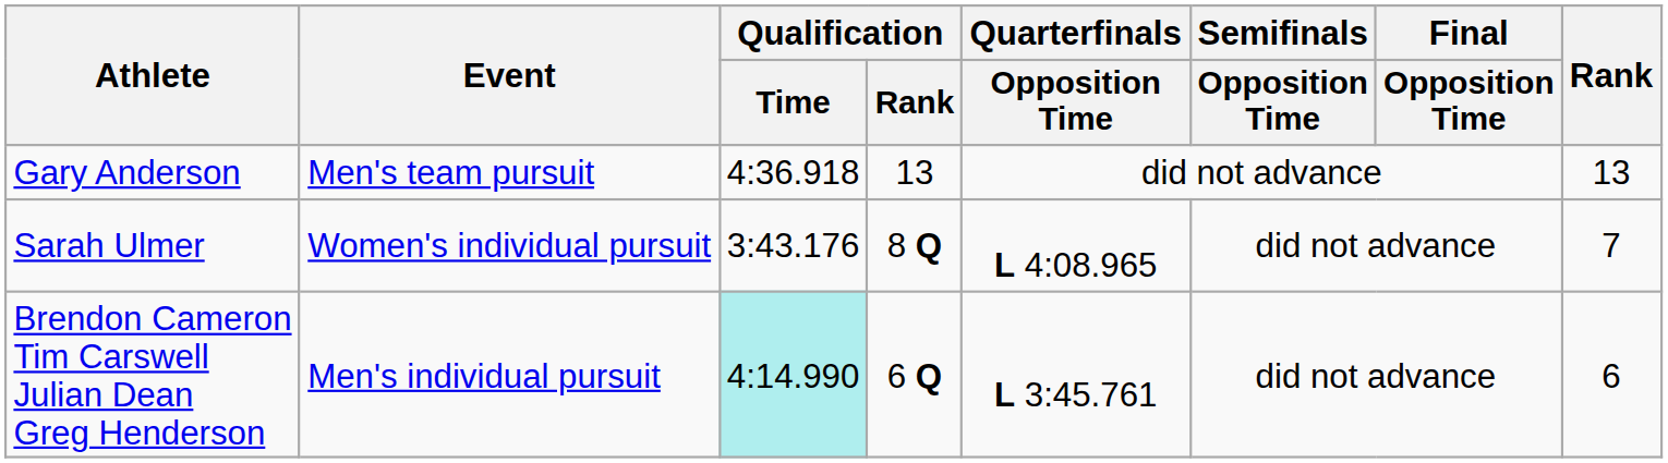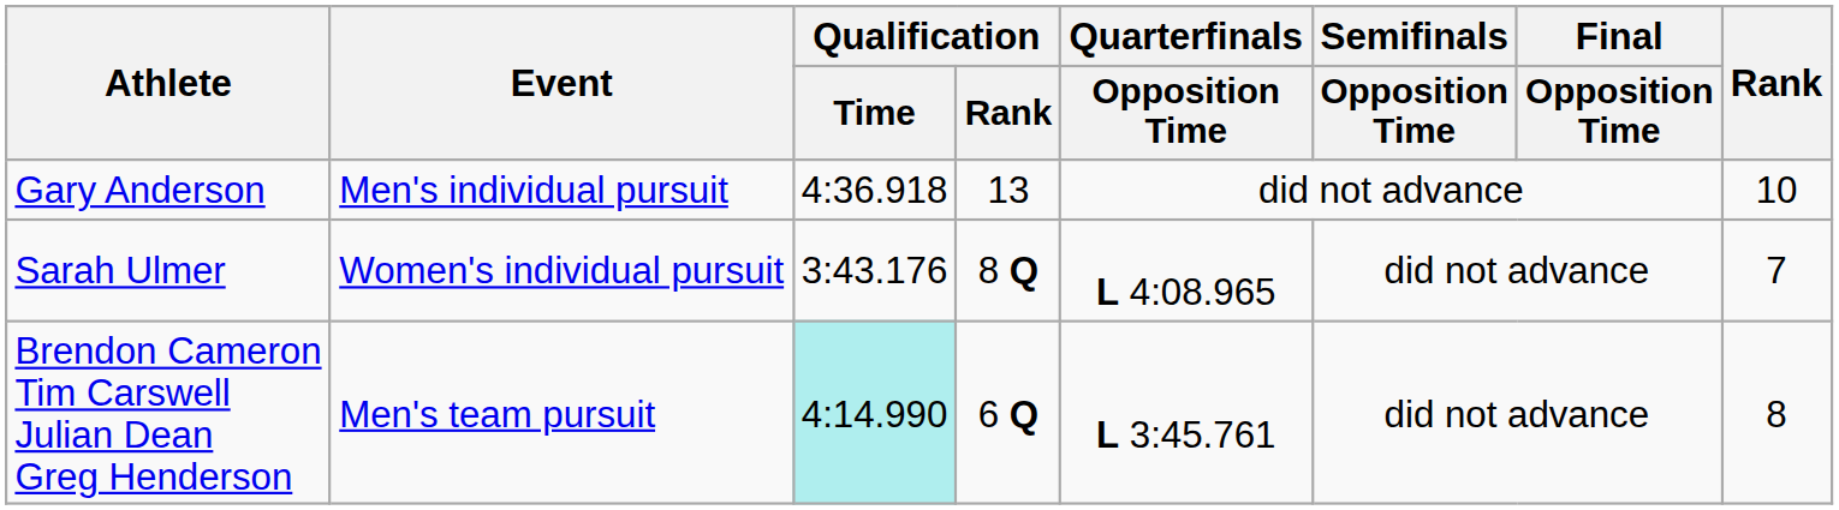Gary Anderson | Event: Men's team pursuit -> Men's individual pursuit
Gary Anderson | Rank: 13 -> 10
Brendon Cameron Tim Carswell Julian Dean Greg Henderson | Event: Men's individual pursuit -> Men's team pursuit
Brendon Cameron Tim Carswell Julian Dean Greg Henderson | Rank: 6 -> 8
